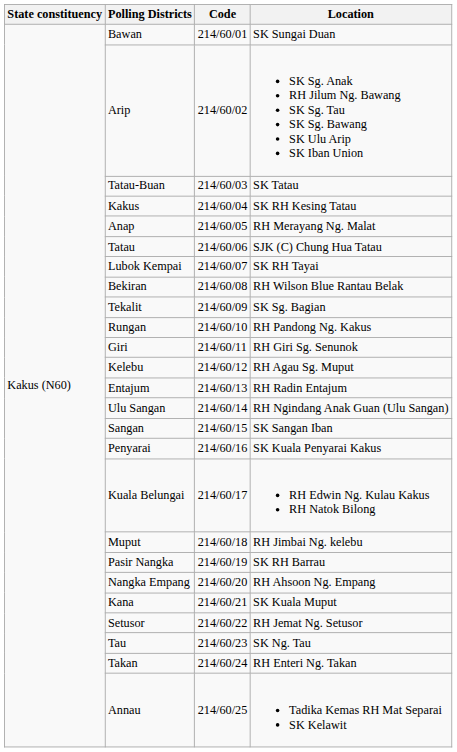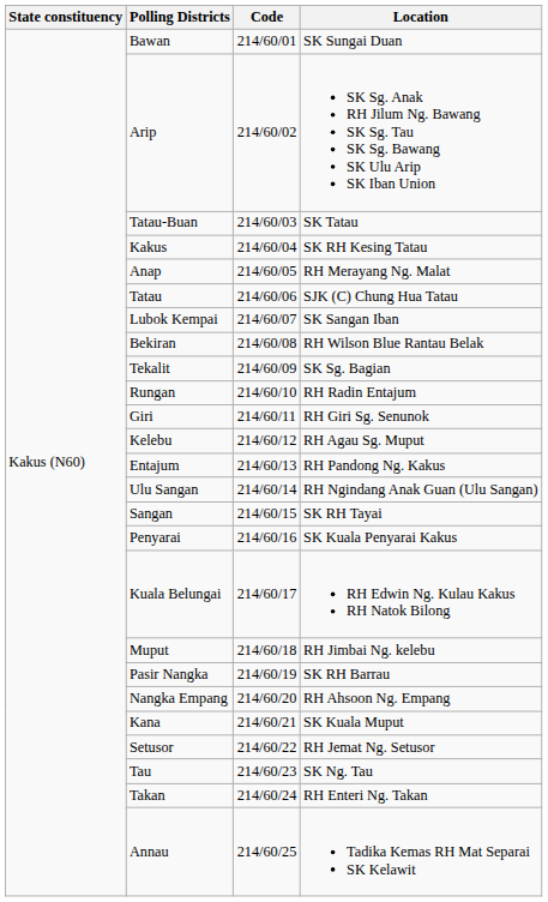Lubok Kempai | Location: SK RH Tayai -> SK Sangan Iban
Rungan | Location: RH Pandong Ng. Kakus -> RH Radin Entajum
Entajum | Location: RH Radin Entajum -> RH Pandong Ng. Kakus
Sangan | Location: SK Sangan Iban -> SK RH Tayai
